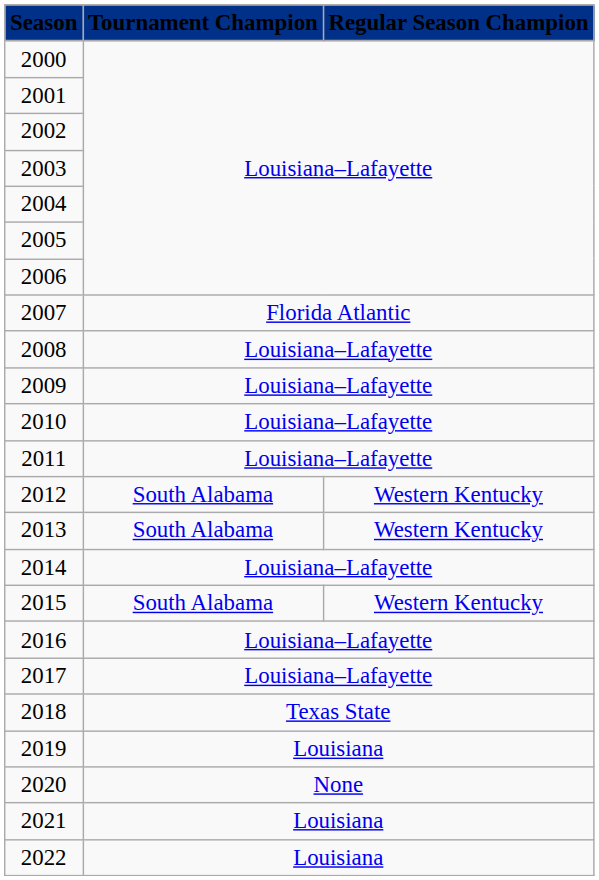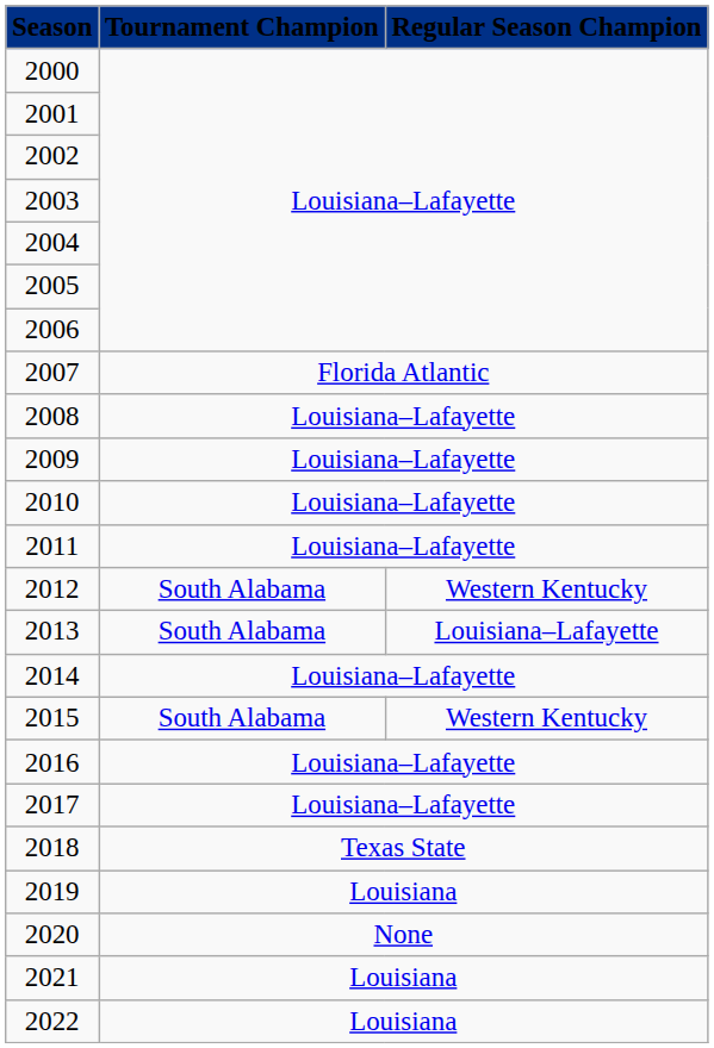2013 | Regular Season Champion: Western Kentucky -> Louisiana–Lafayette
